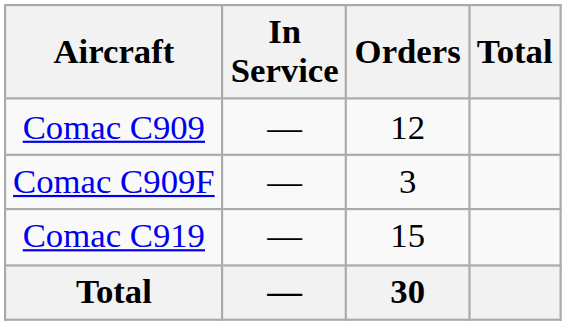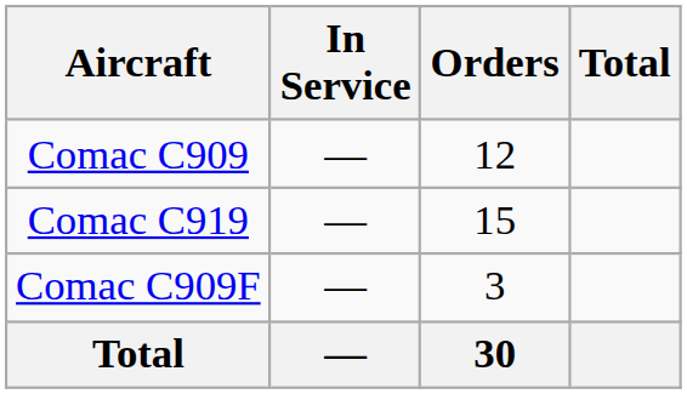rows swapped: Comac C909F <-> Comac C919
